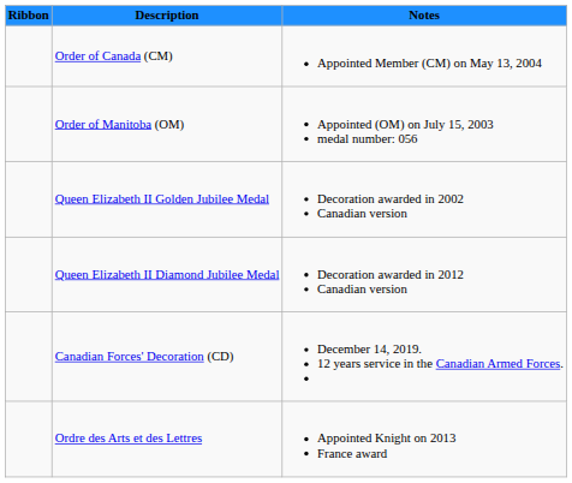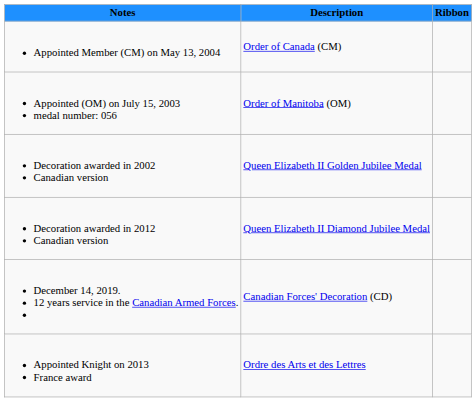columns swapped: Ribbon <-> Notes
